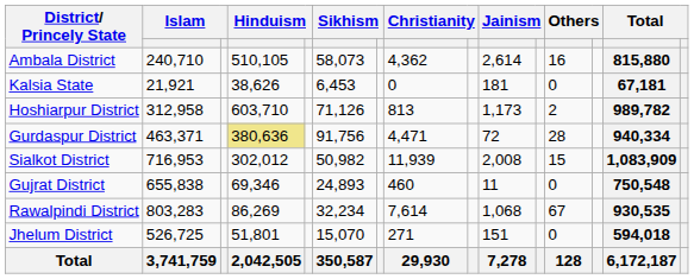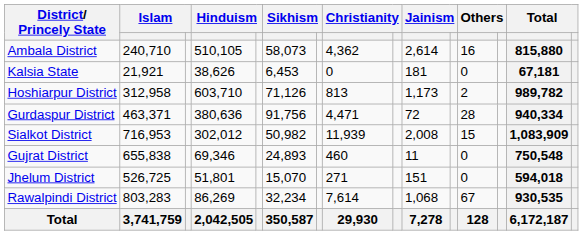Gurdaspur District | column 4: khaki background -> no background
rows swapped: Jhelum District <-> Rawalpindi District
